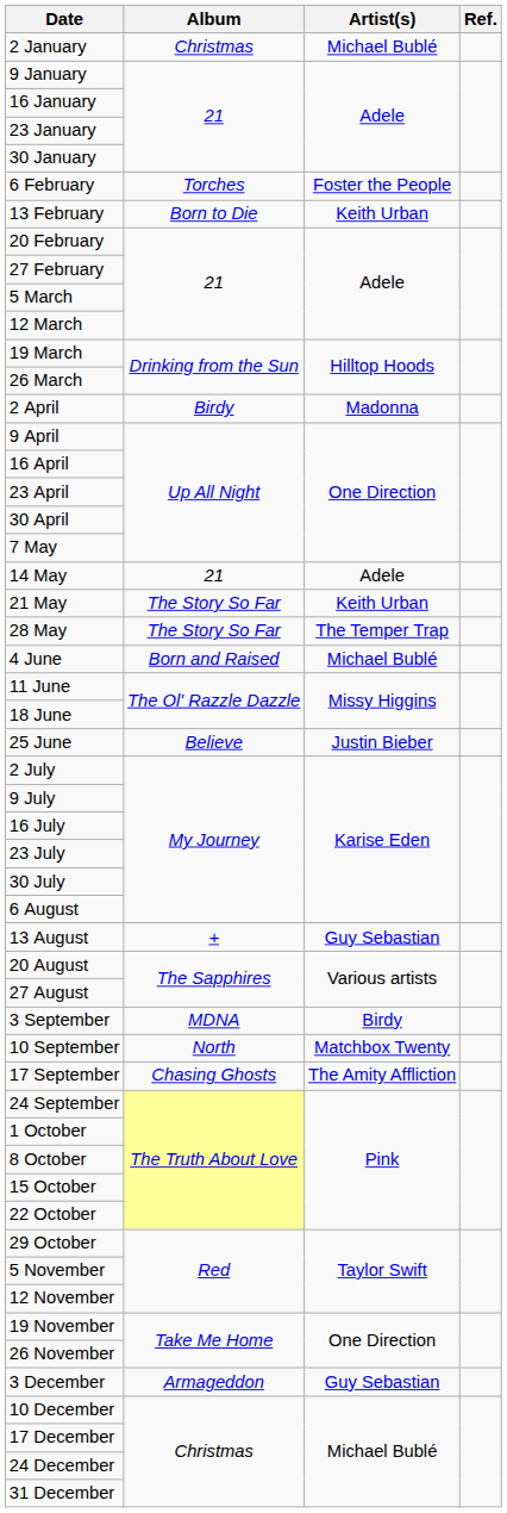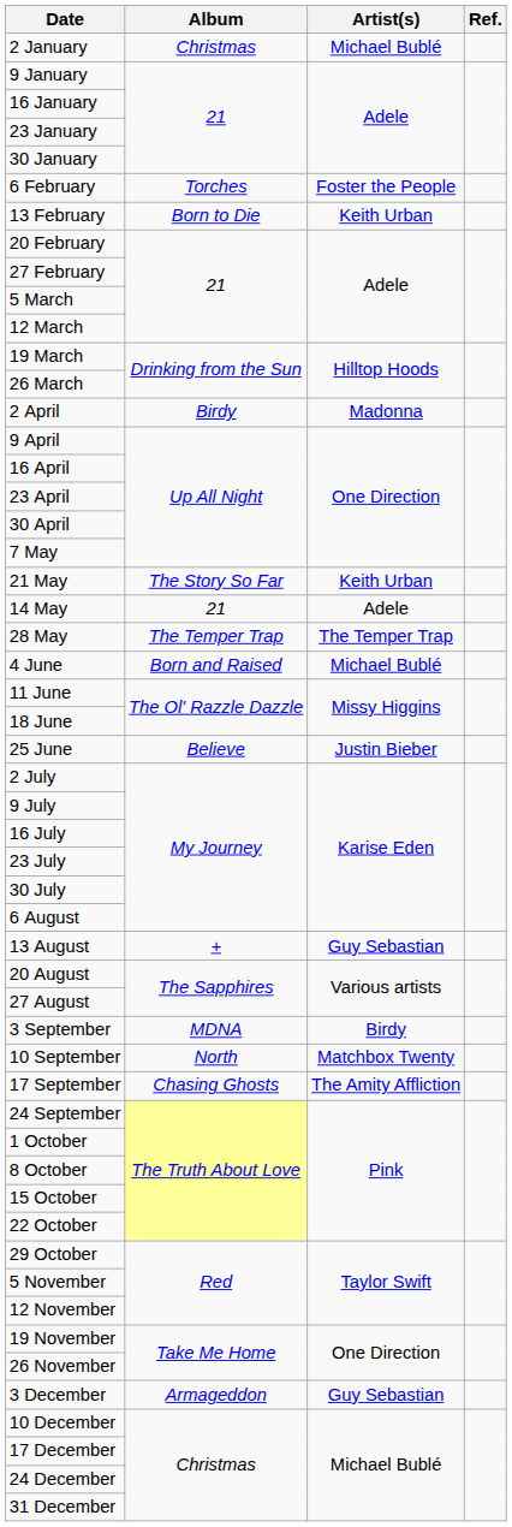rows swapped: 14 May <-> 21 May
28 May | Album: The Story So Far -> The Temper Trap
